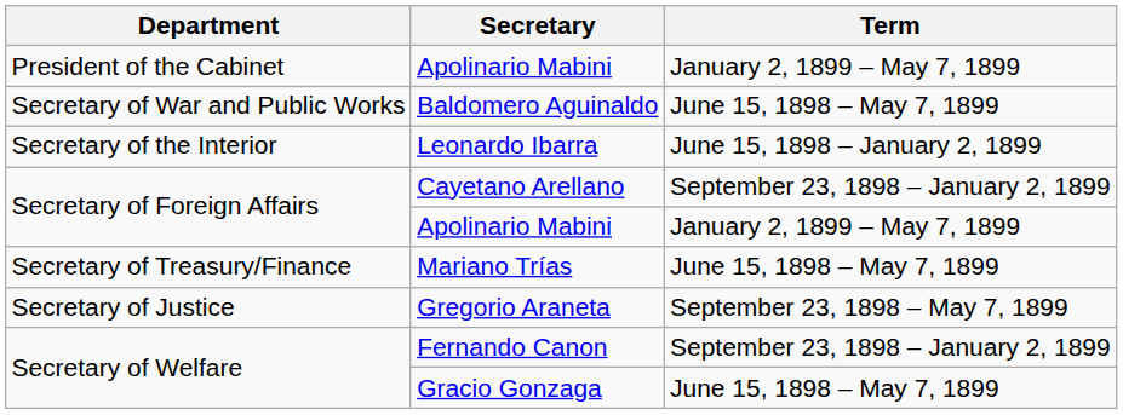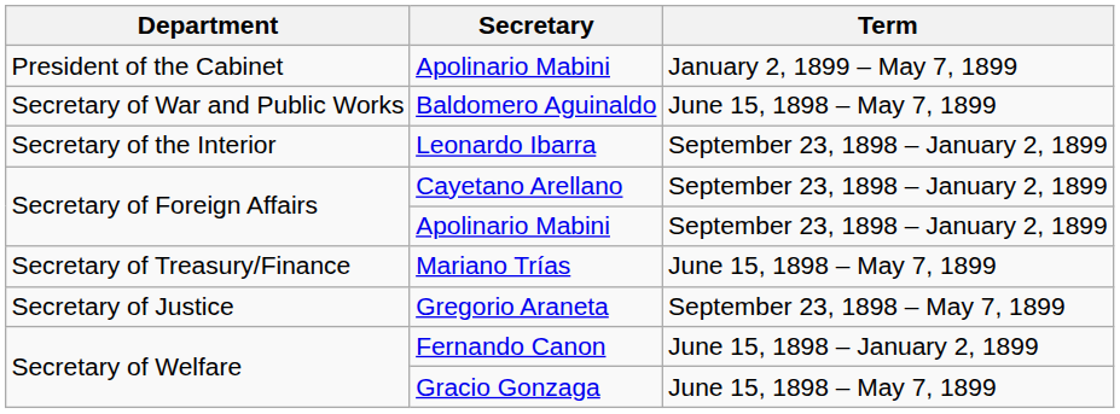Leonardo Ibarra | Term: June 15, 1898 – January 2, 1899 -> September 23, 1898 – January 2, 1899
Secretary of Foreign Affairs / Apolinario Mabini | Term: January 2, 1899 – May 7, 1899 -> September 23, 1898 – January 2, 1899
Fernando Canon | Term: September 23, 1898 – January 2, 1899 -> June 15, 1898 – January 2, 1899
